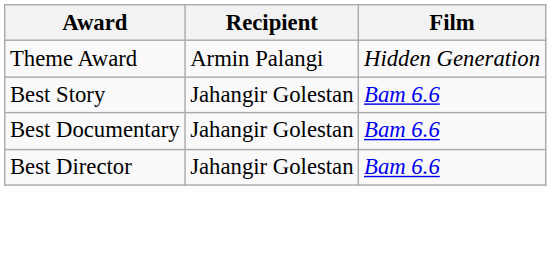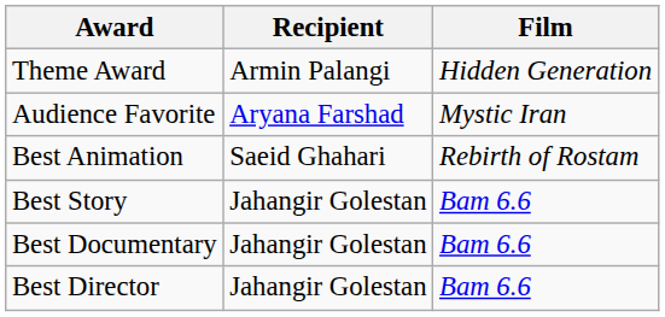+ row: Audience Favorite | Aryana Farshad | Mystic Iran
+ row: Best Animation | Saeid Ghahari | Rebirth of Rostam
